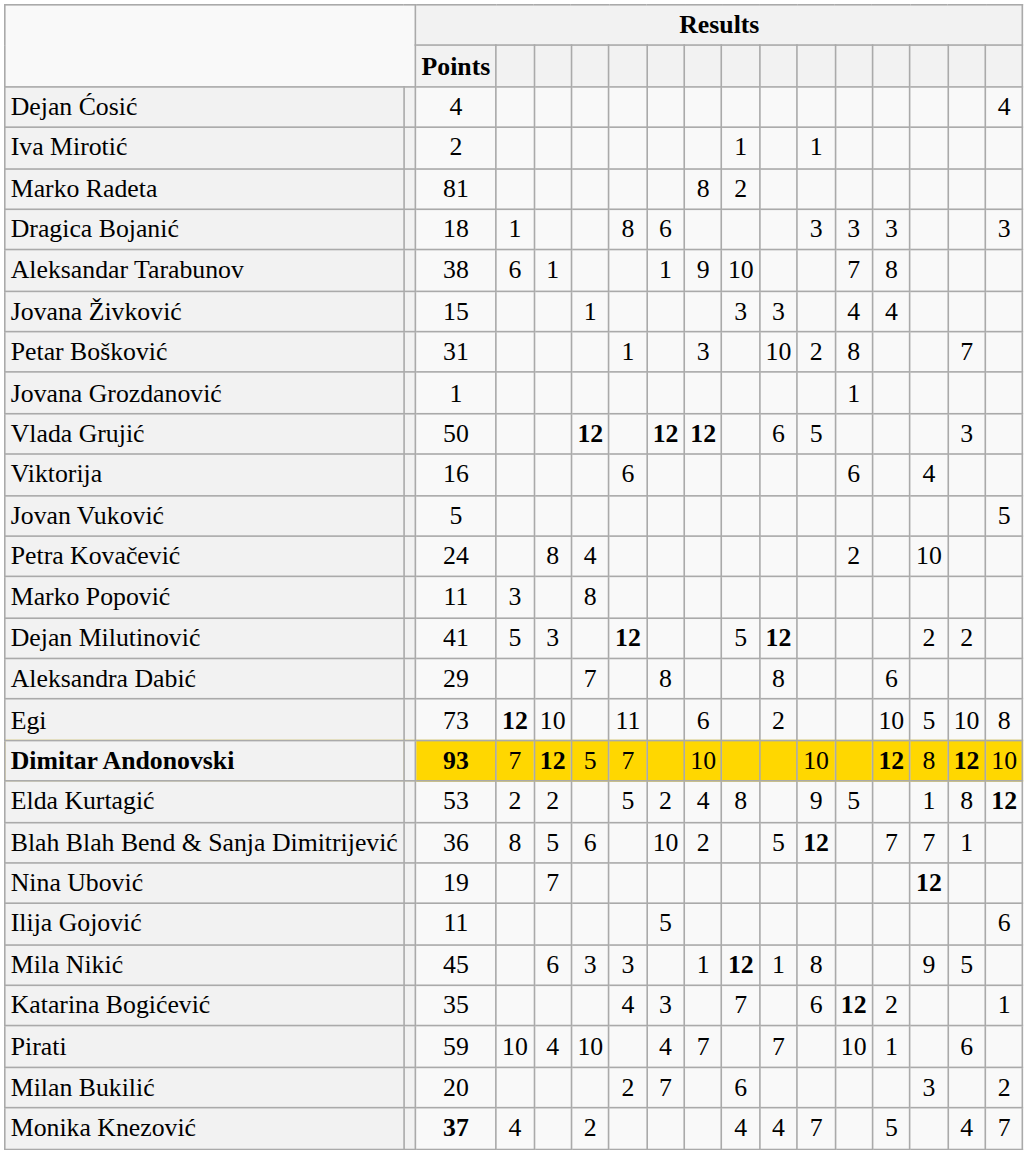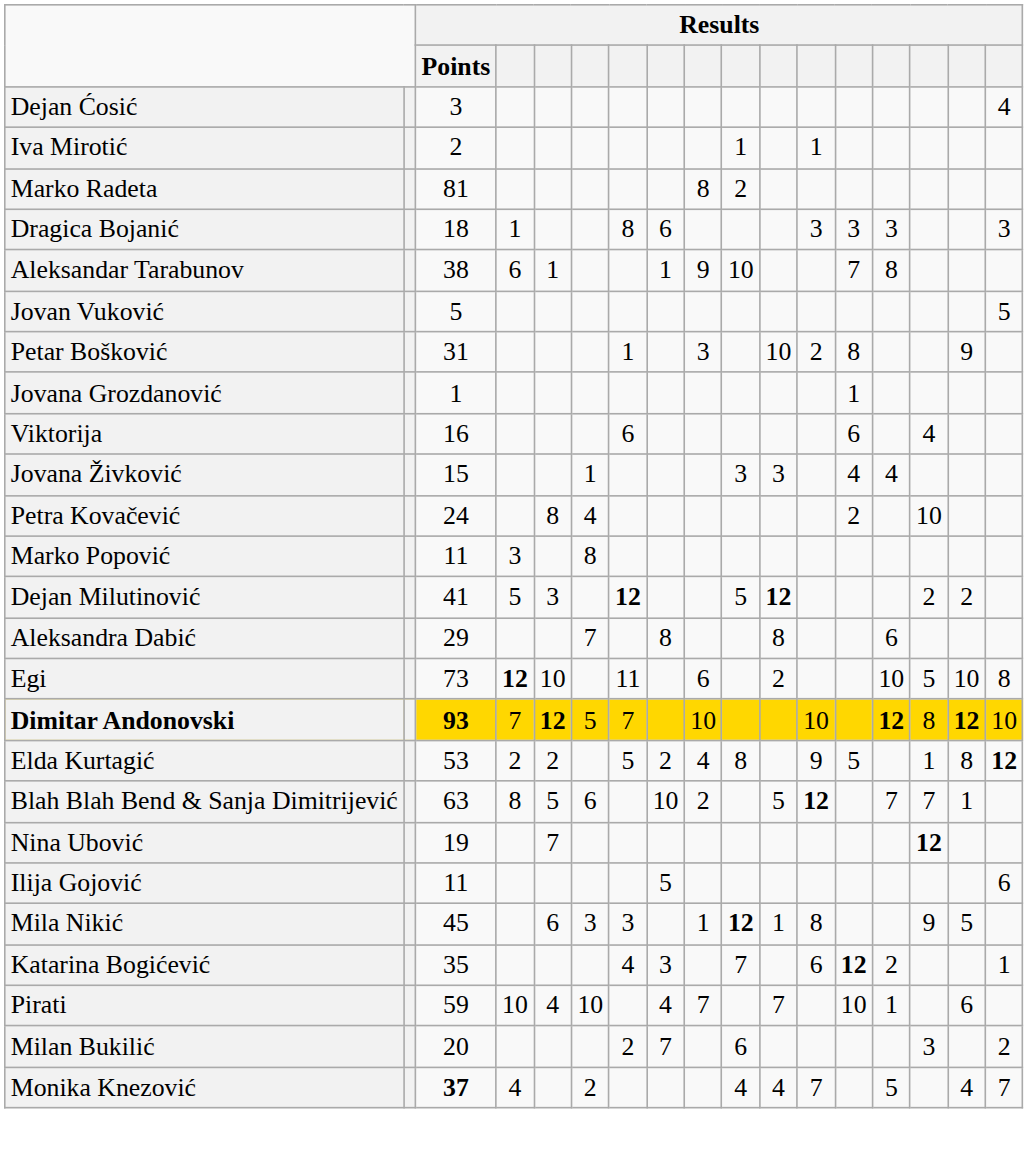Dejan Ćosić | Results / Points: 4 -> 3
rows swapped: Jovana Živković <-> Jovan Vuković
Petar Bošković | column 16: 7 -> 9
- row: Vlada Grujić | 50 | 12 | 12 | 12 | 6 | 5 | 3
Blah Blah Bend & Sanja Dimitrijević | Results / Points: 36 -> 63
